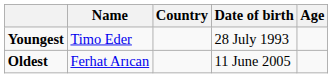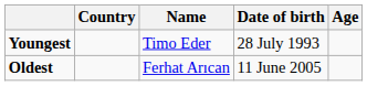columns swapped: Name <-> Country
